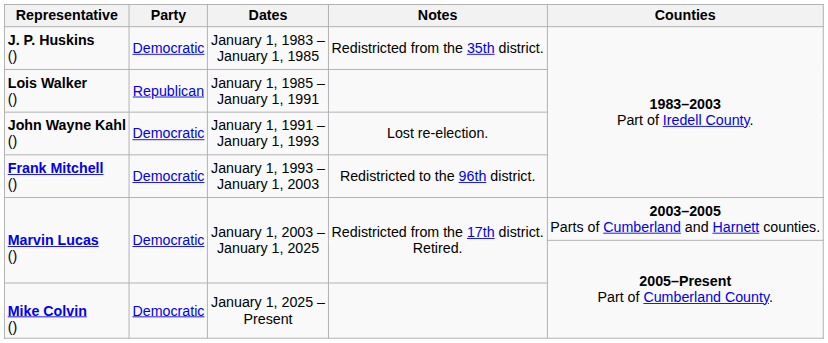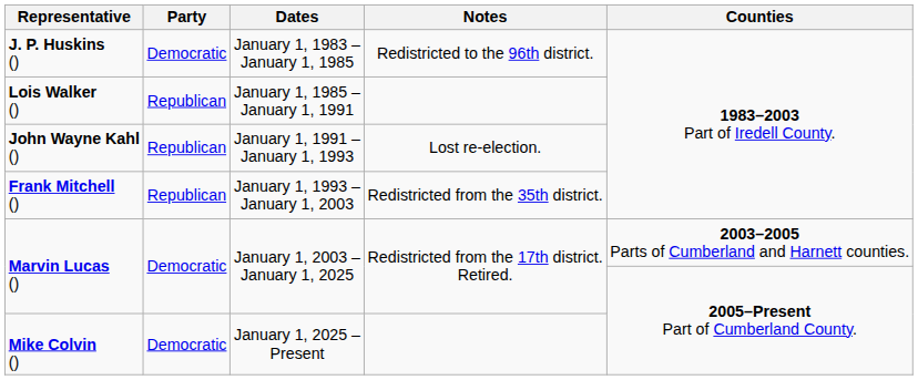J. P. Huskins () | Notes: Redistricted from the 35th district. -> Redistricted to the 96th district.
John Wayne Kahl () | Party: Democratic -> Republican
Frank Mitchell () | Party: Democratic -> Republican
Frank Mitchell () | Notes: Redistricted to the 96th district. -> Redistricted from the 35th district.
